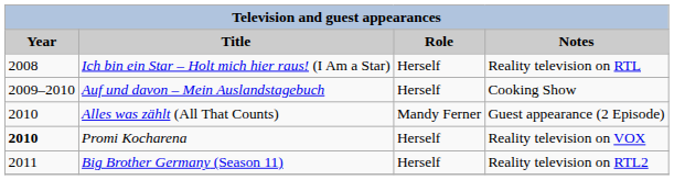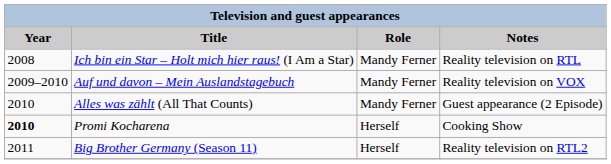Ich bin ein Star – Holt mich hier raus! (I Am a Star) | Role: Herself -> Mandy Ferner
Auf und davon – Mein Auslandstagebuch | Role: Herself -> Mandy Ferner
Auf und davon – Mein Auslandstagebuch | Notes: Cooking Show -> Reality television on VOX
Promi Kocharena | Notes: Reality television on VOX -> Cooking Show
